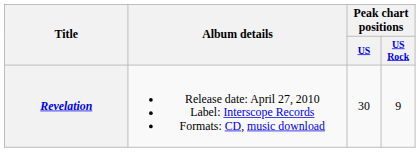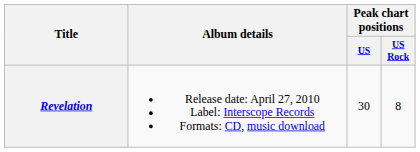Revelation | Peak chart positions / US Rock: 9 -> 8
